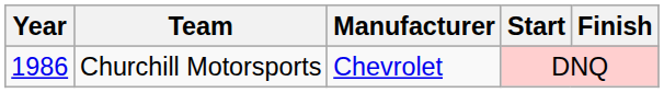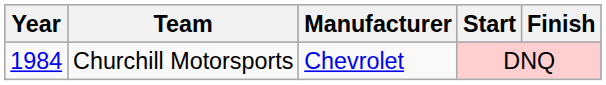Churchill Motorsports | Year: 1986 -> 1984
